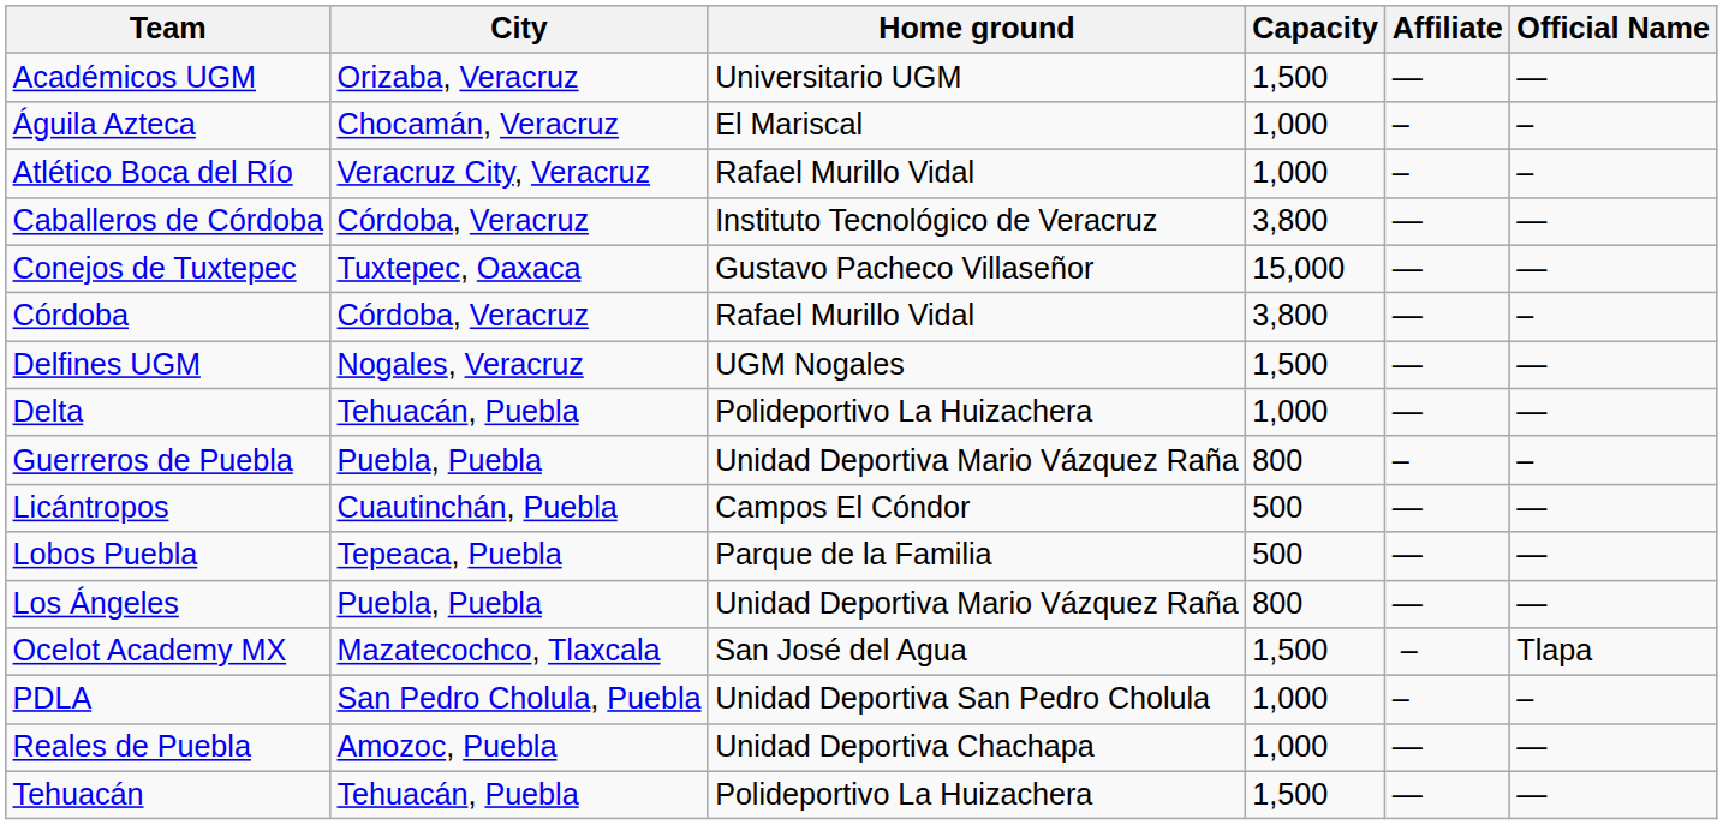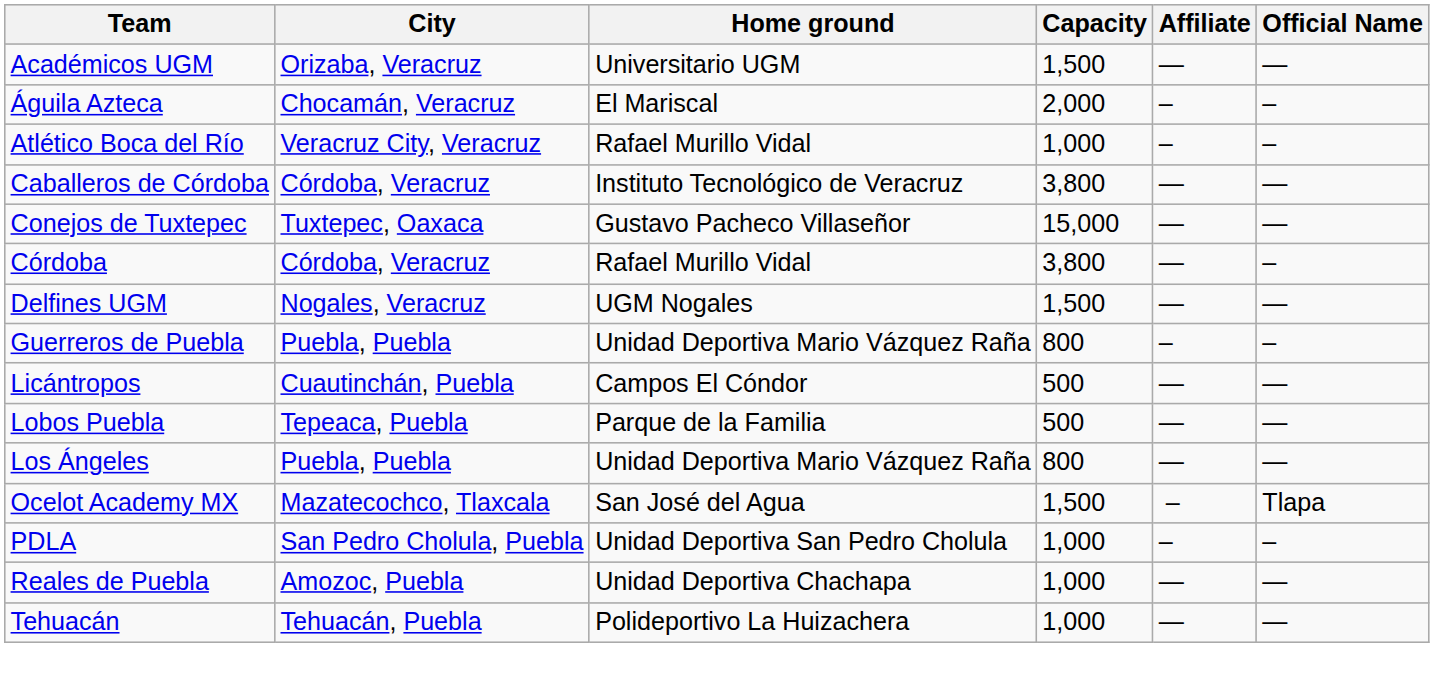Águila Azteca | Capacity: 1,000 -> 2,000
- row: Delta | Tehuacán, Puebla | Polideportivo La Huizachera | 1,000 | — | —
Tehuacán | Capacity: 1,500 -> 1,000
